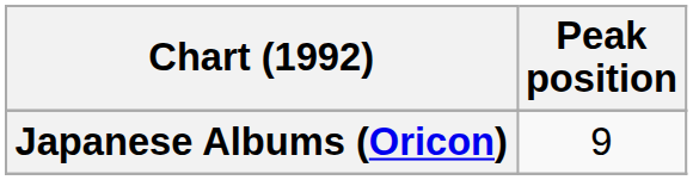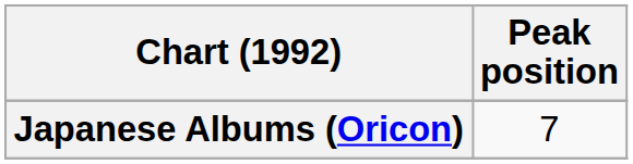Japanese Albums (Oricon) | Peak position: 9 -> 7
